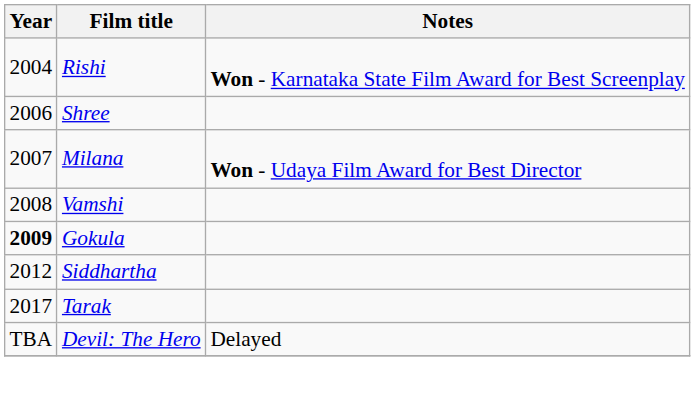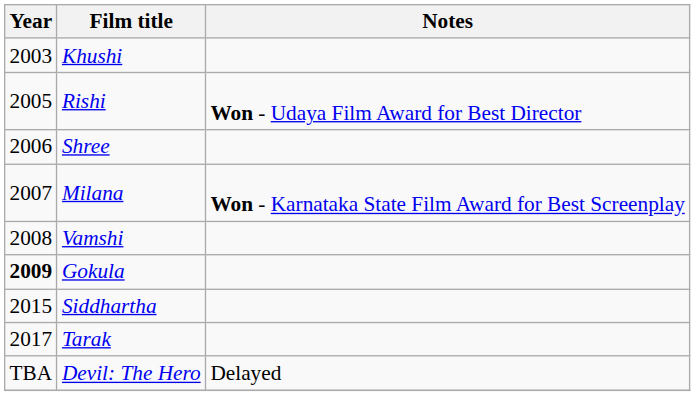+ row: 2003 | Khushi
Rishi | Year: 2004 -> 2005
Rishi | Notes: Won - Karnataka State Film Award for Best Screenplay -> Won - Udaya Film Award for Best Director
Milana | Notes: Won - Udaya Film Award for Best Director -> Won - Karnataka State Film Award for Best Screenplay
Siddhartha | Year: 2012 -> 2015
